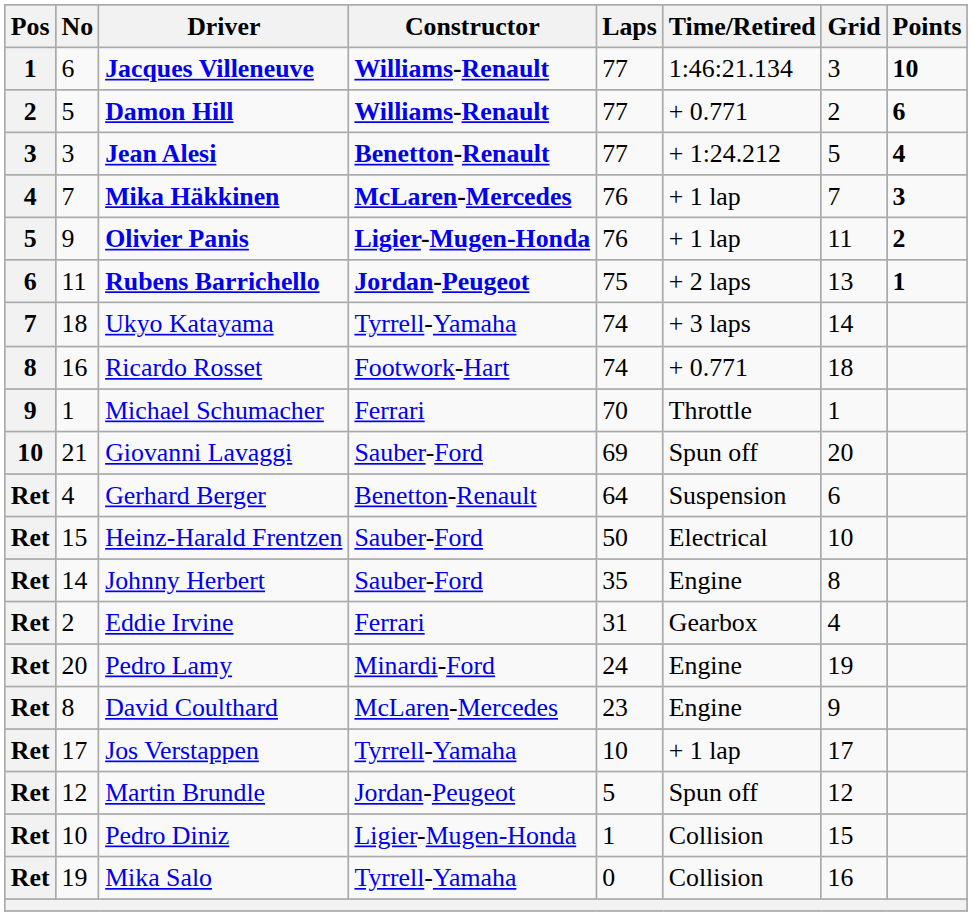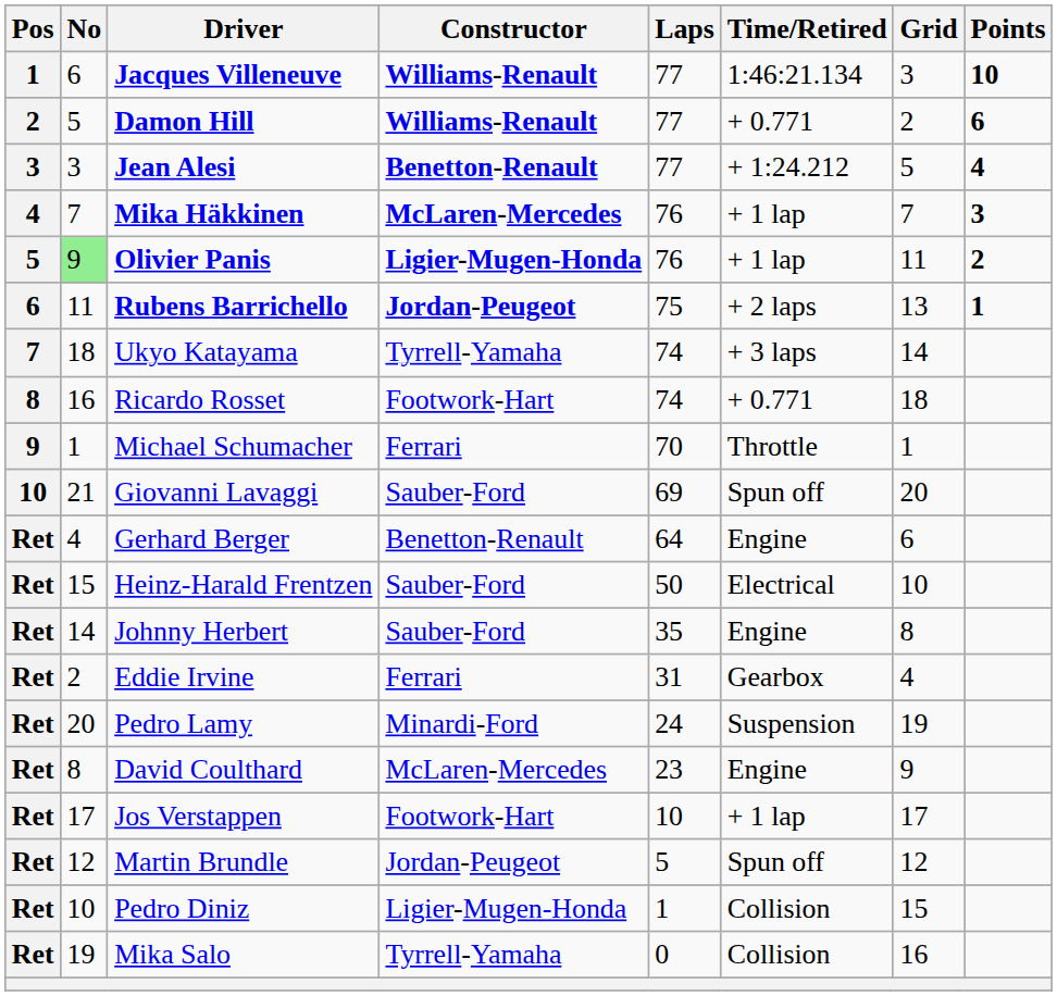Olivier Panis | No: no background -> lightgreen background
Gerhard Berger | Time/Retired: Suspension -> Engine
Pedro Lamy | Time/Retired: Engine -> Suspension
Jos Verstappen | Constructor: Tyrrell-Yamaha -> Footwork-Hart
